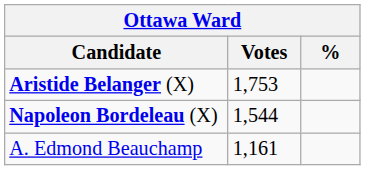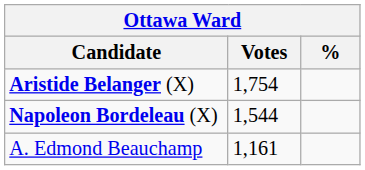Aristide Belanger (X) | Votes: 1,753 -> 1,754
